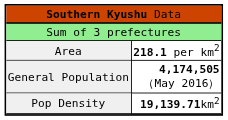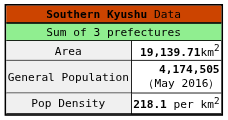Area | column 2: 218.1 per km2 -> 19,139.71km2
Pop Density | column 2: 19,139.71km2 -> 218.1 per km2
